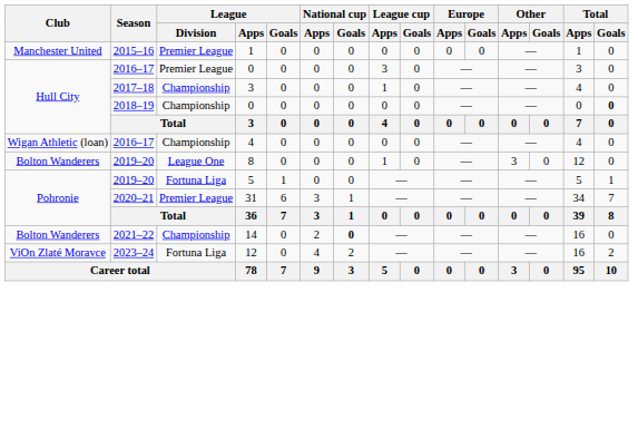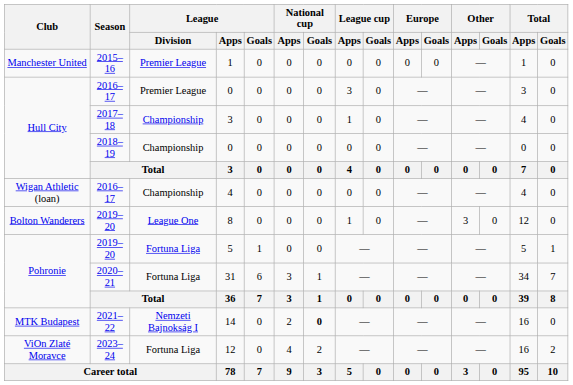2018–19 / 0 | Total / Goals: bold -> normal
31 | League / Division: Premier League -> Fortuna Liga
14 | Club: Bolton Wanderers -> MTK Budapest
14 | League / Division: Championship -> Nemzeti Bajnokság I
